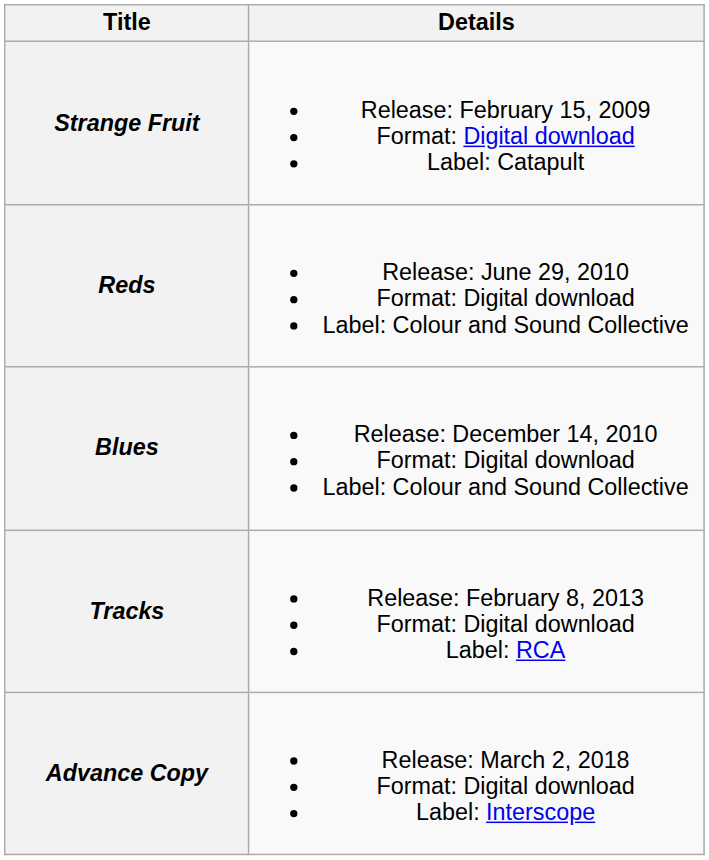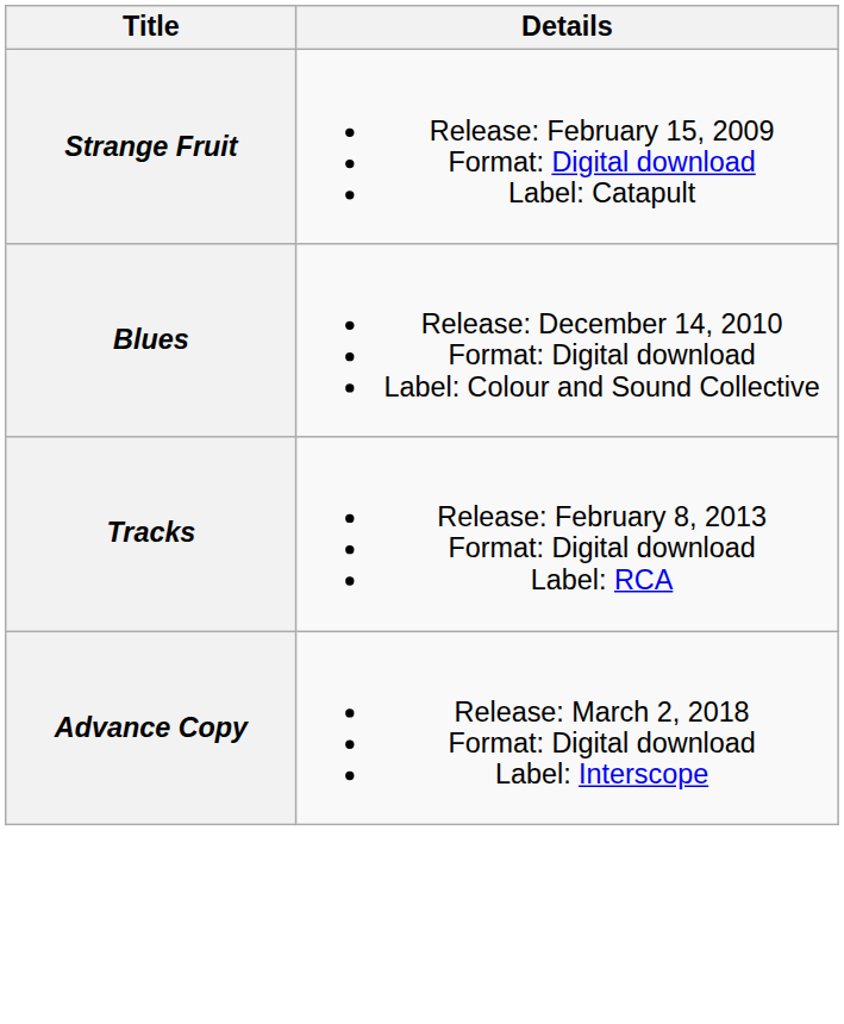- row: Reds | Release: June 29, 2010 Format: Digital download Label: Colour and Sound Collective
